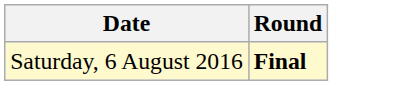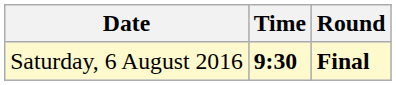+ column: Time | 9:30
